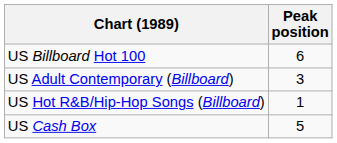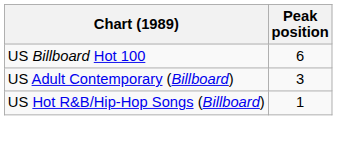- row: US Cash Box | 5
